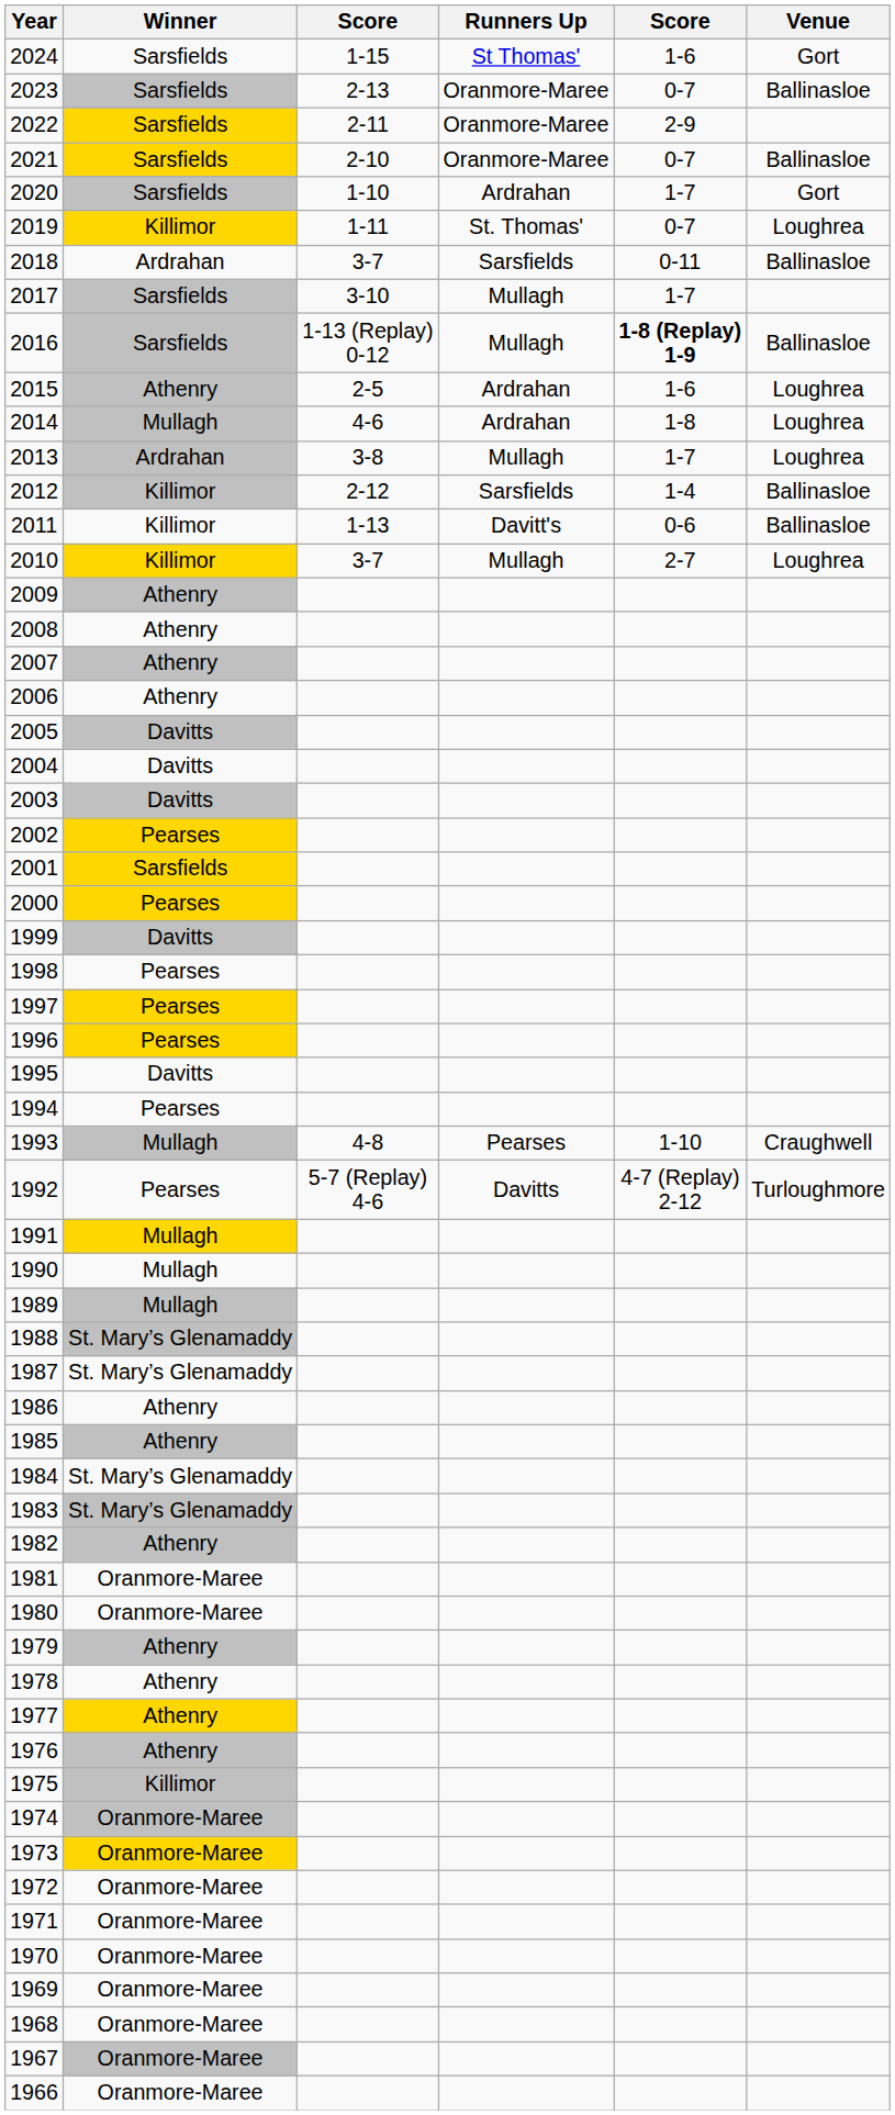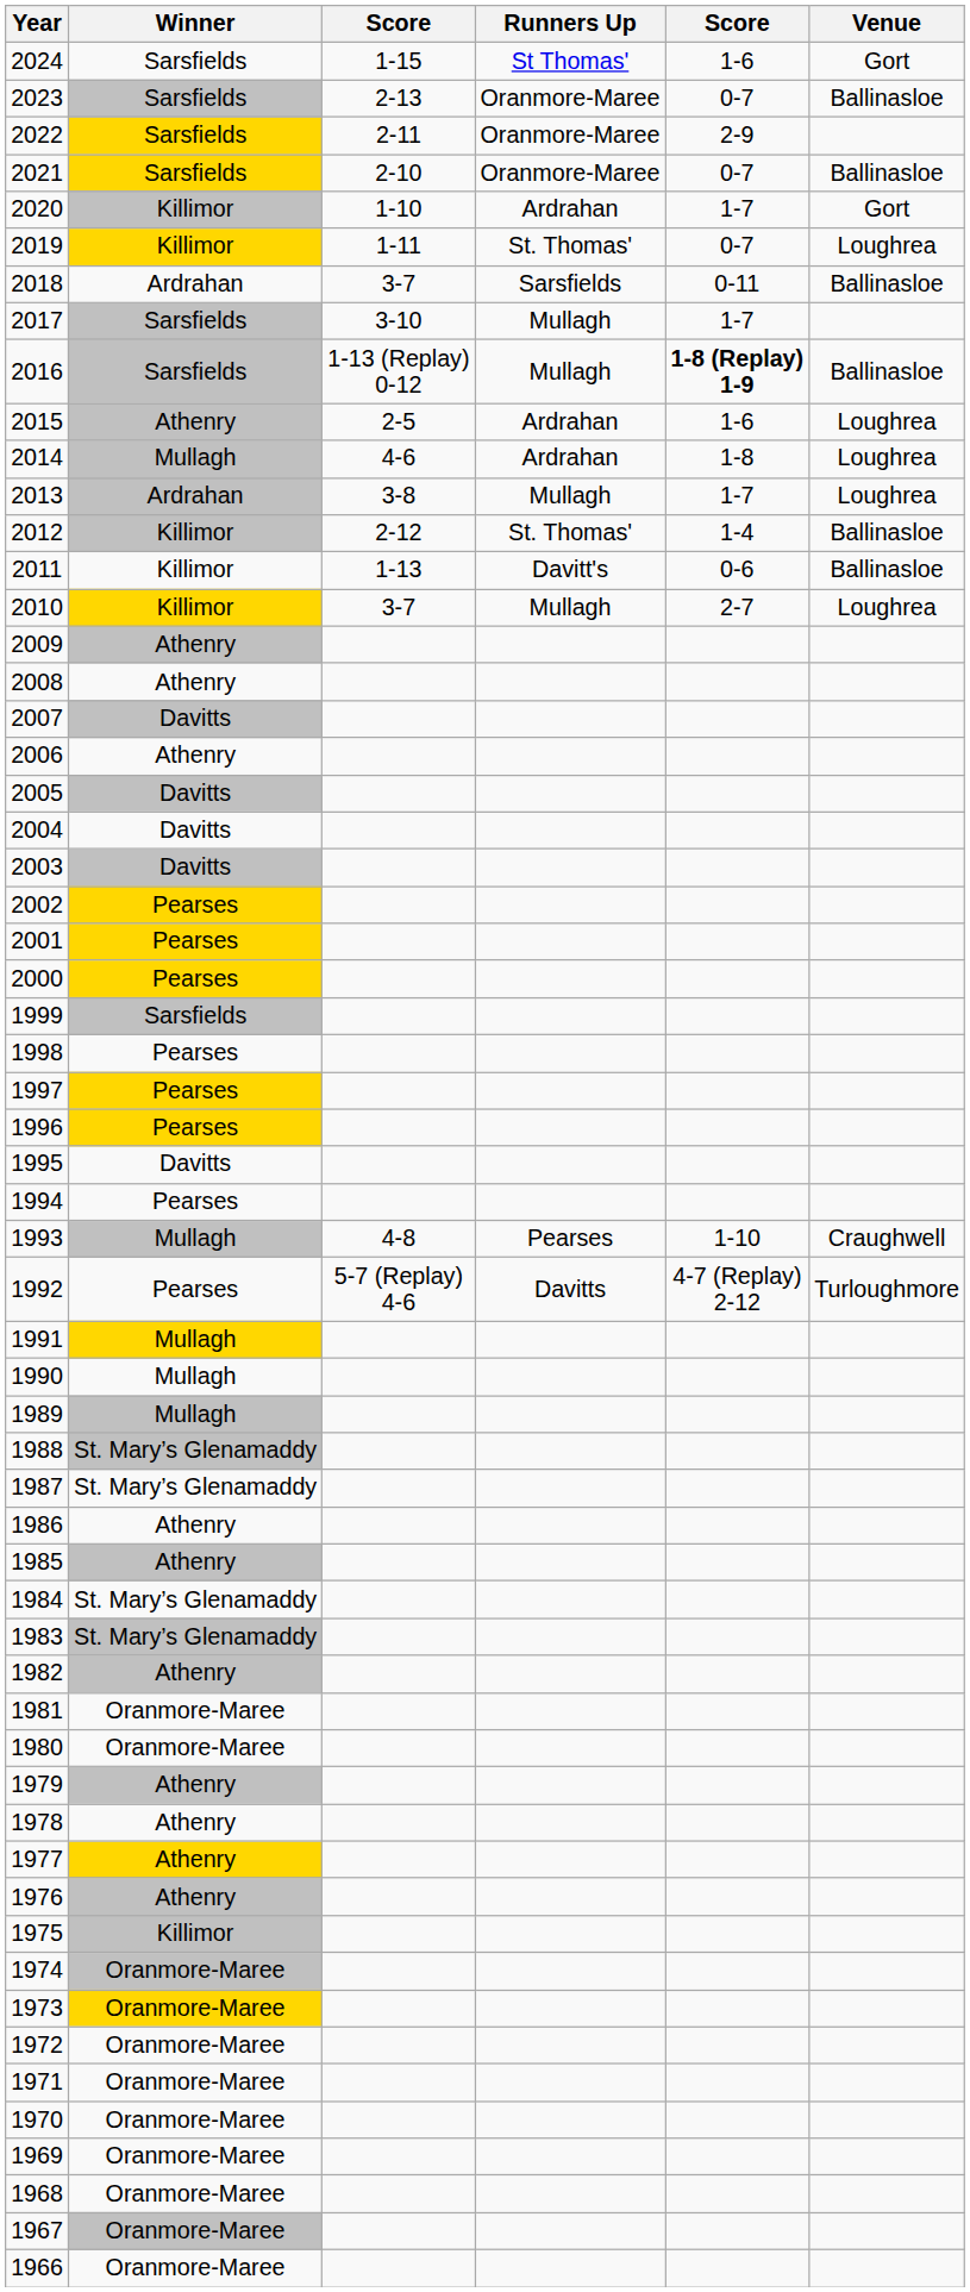2020 | Winner: Sarsfields -> Killimor
2012 | Runners Up: Sarsfields -> St. Thomas'
2007 | Winner: Athenry -> Davitts
2001 | Winner: Sarsfields -> Pearses
1999 | Winner: Davitts -> Sarsfields
